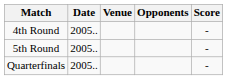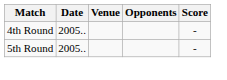- row: Quarterfinals | 2005.. | -
